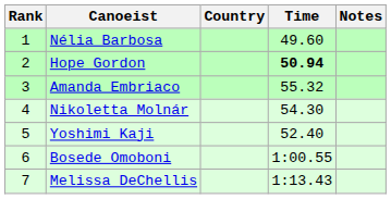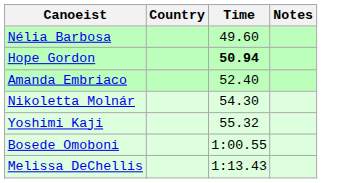- column: Rank | 1 | 2 | 3 | 4 | 5 | 6 | 7
Amanda Embriaco | Time: 55.32 -> 52.40
Yoshimi Kaji | Time: 52.40 -> 55.32
